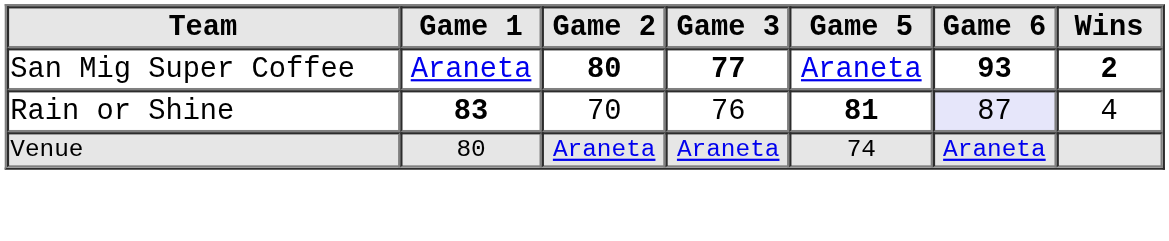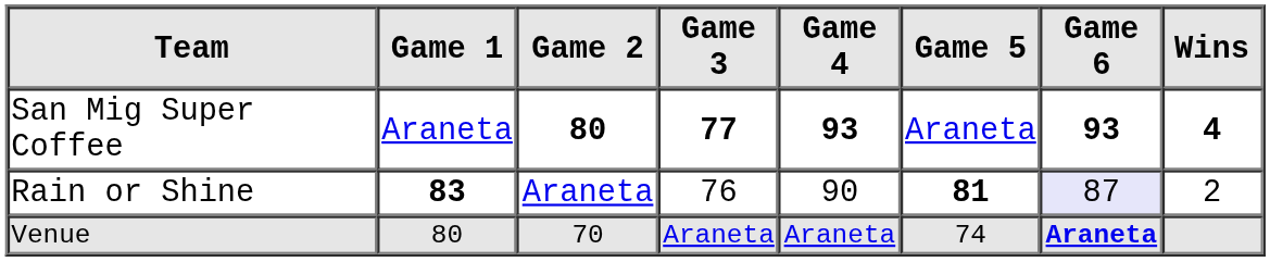+ column: Game 4 | 93 | 90 | Araneta
San Mig Super Coffee | Wins: 2 -> 4
Rain or Shine | Game 2: 70 -> Araneta
Rain or Shine | Wins: 4 -> 2
Venue | Game 2: Araneta -> 70
Venue | Game 6: normal -> bold
